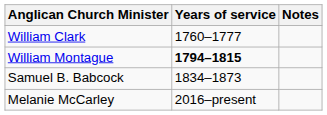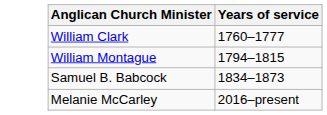- column: Notes
William Montague | Years of service: bold -> normal
